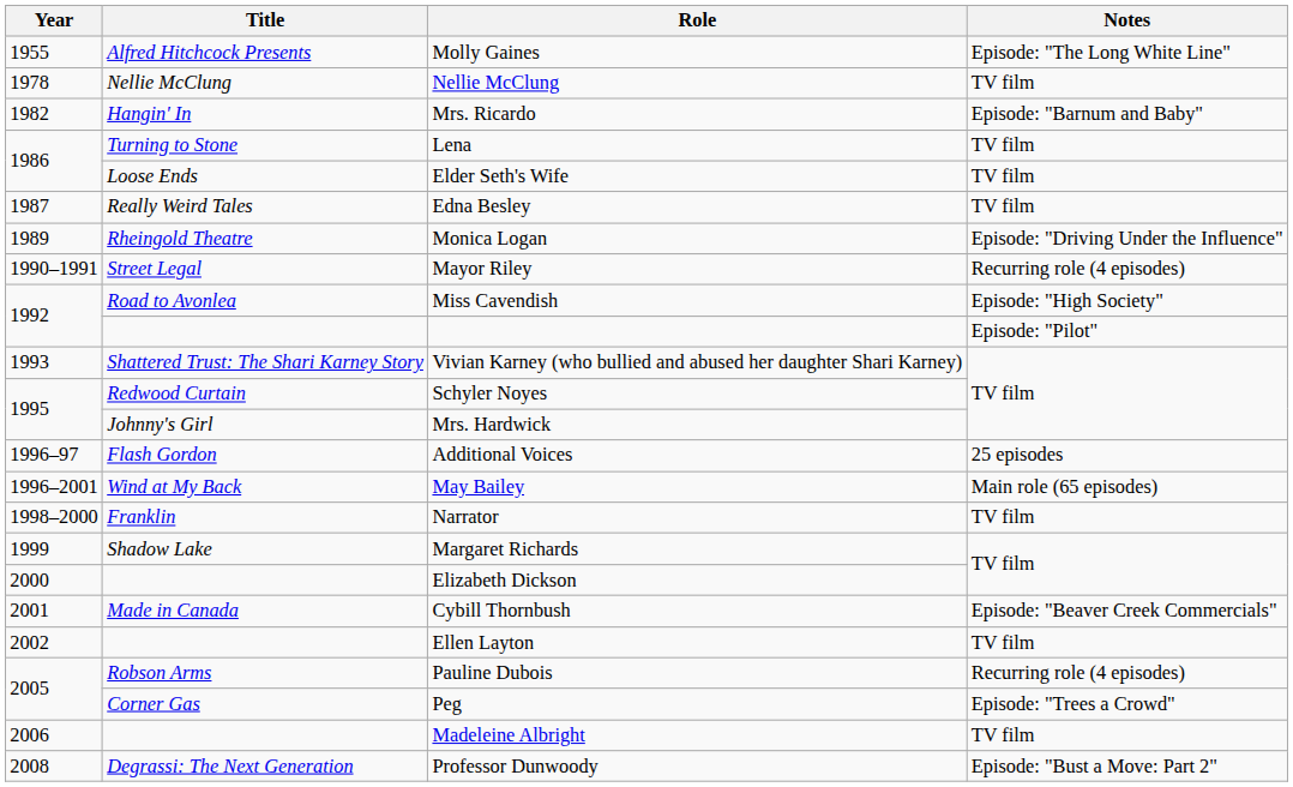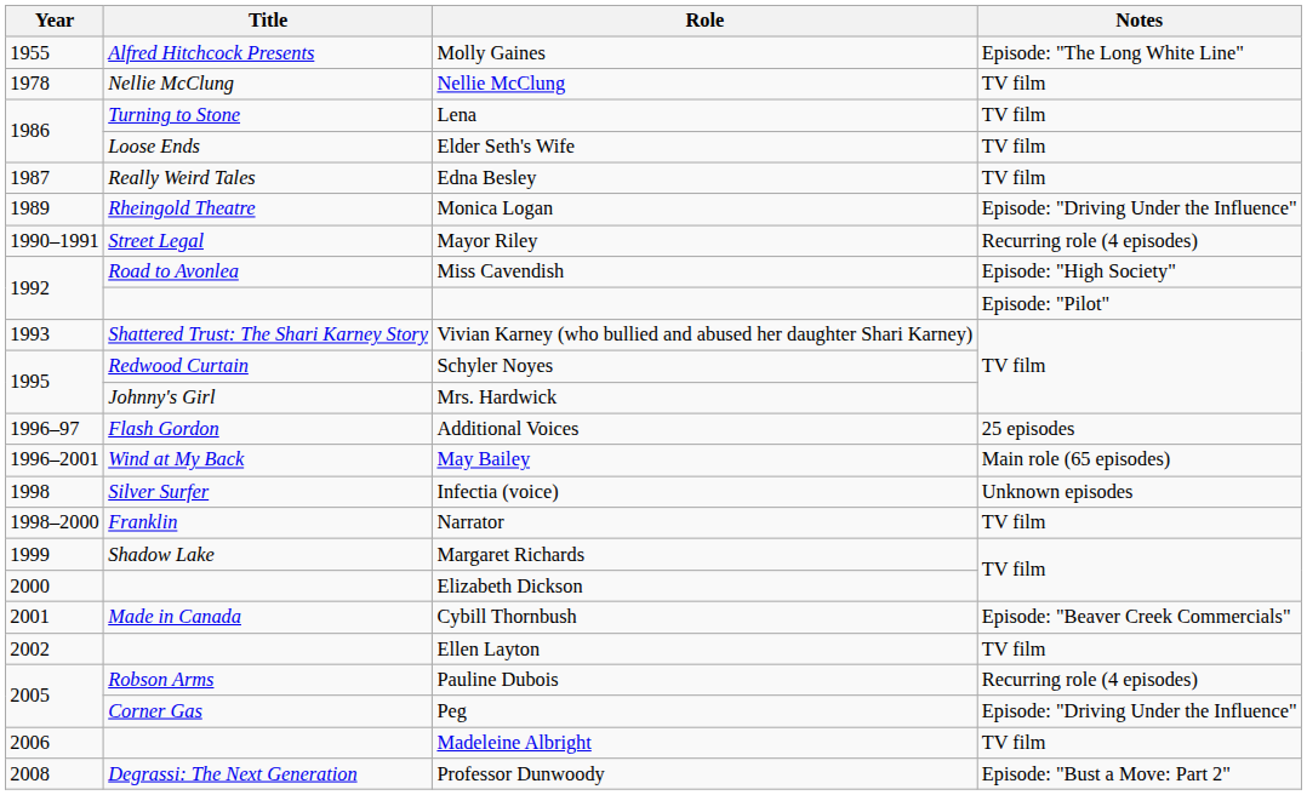- row: 1982 | Hangin' In | Mrs. Ricardo | Episode: "Barnum and Baby"
+ row: 1998 | Silver Surfer | Infectia (voice) | Unknown episodes
Peg | Notes: Episode: "Trees a Crowd" -> Episode: "Driving Under the Influence"
